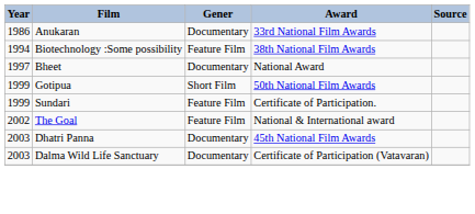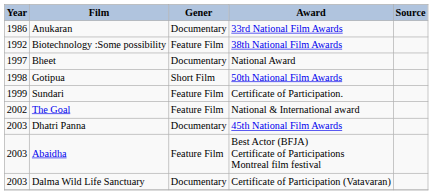Biotechnology :Some possibility | Year: 1994 -> 1992
Gotipua | Year: 1999 -> 1998
+ row: 2003 | Abaidha | Feature Film | Best Actor (BFJA) Certificate of Participations Montreal film festival
